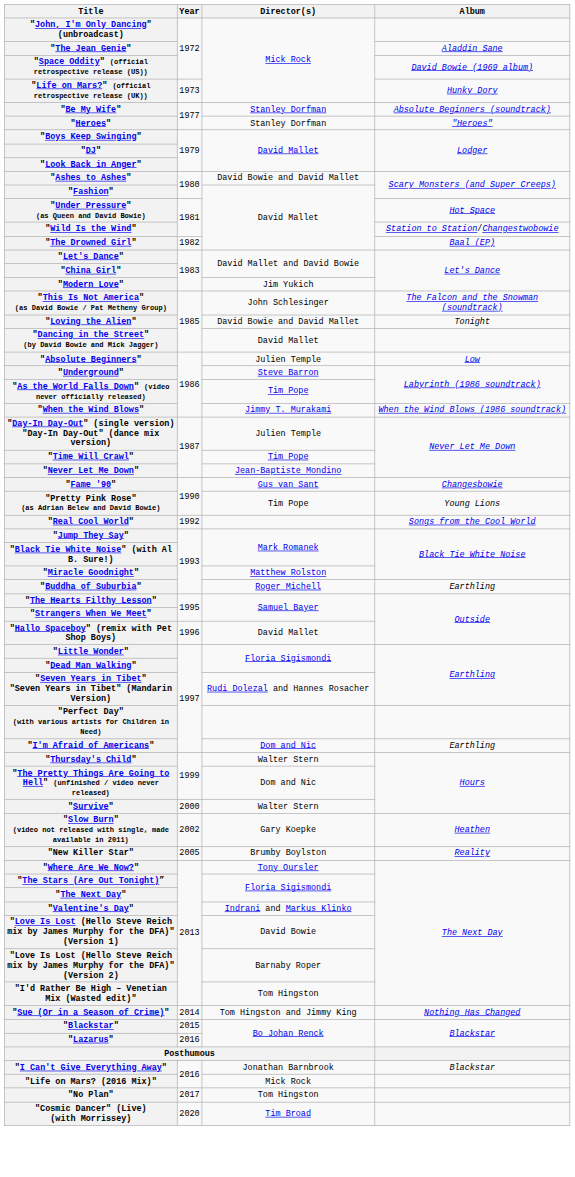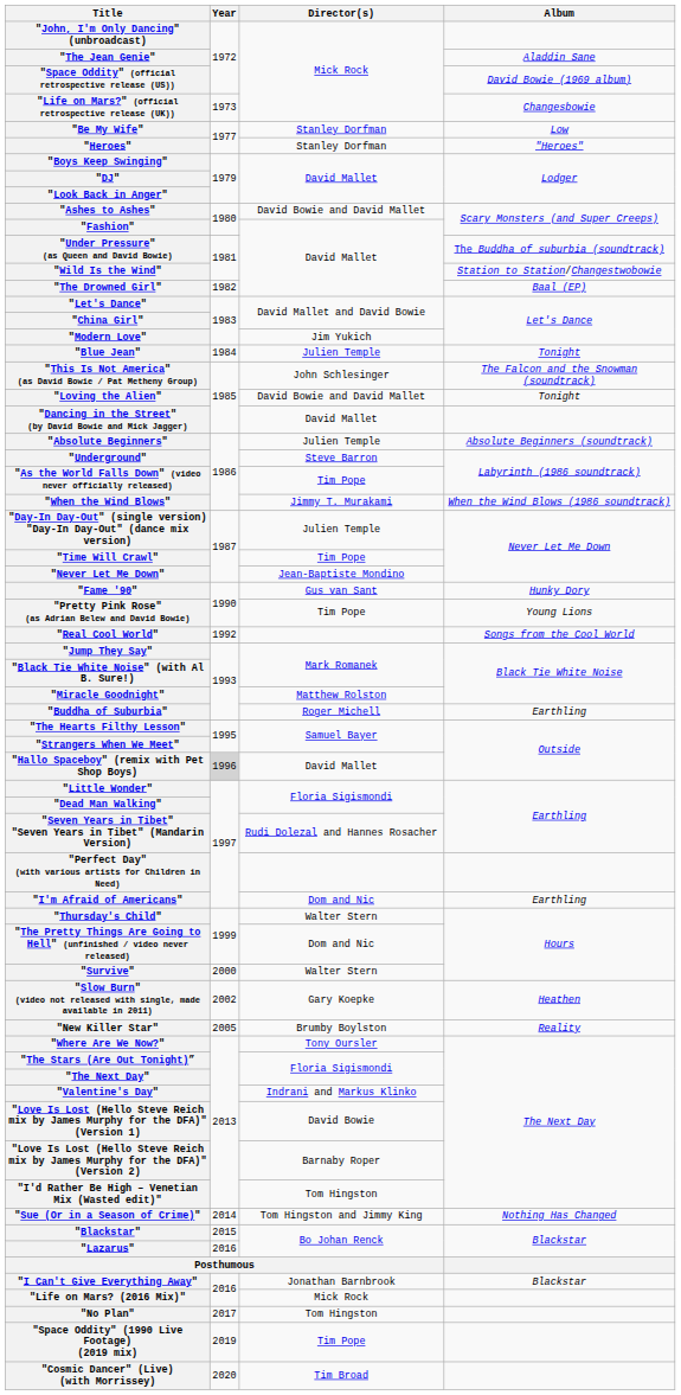"Life on Mars?" (official retrospective release (UK)) | Album: Hunky Dory -> Changesbowie
"Be My Wife" | Album: Absolute Beginners (soundtrack) -> Low
"Under Pressure" (as Queen and David Bowie) | Album: Hot Space -> The Buddha of suburbia (soundtrack)
+ row: "Blue Jean" | 1984 | Julien Temple | Tonight
"Absolute Beginners" | Album: Low -> Absolute Beginners (soundtrack)
"Fame '90" | Album: Changesbowie -> Hunky Dory
"Hallo Spaceboy" (remix with Pet Shop Boys) | Year: no background -> lightgrey background
+ row: "Space Oddity" (1990 Live Footage) (2019 mix) | 2019 | Tim Pope
